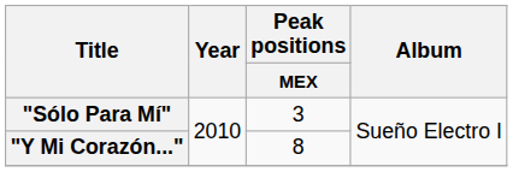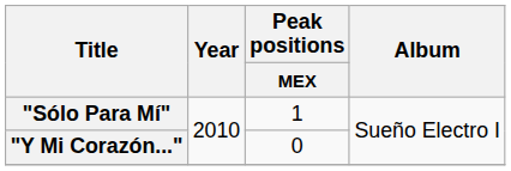"Sólo Para Mí" | Peak positions / MEX: 3 -> 1
"Y Mi Corazón..." | Peak positions / MEX: 8 -> 0
